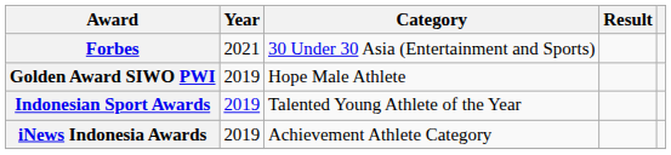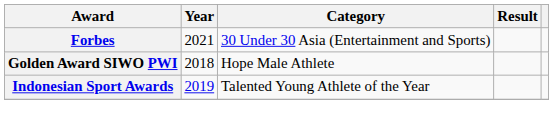Golden Award SIWO PWI | Year: 2019 -> 2018
- row: iNews Indonesia Awards | 2019 | Achievement Athlete Category
